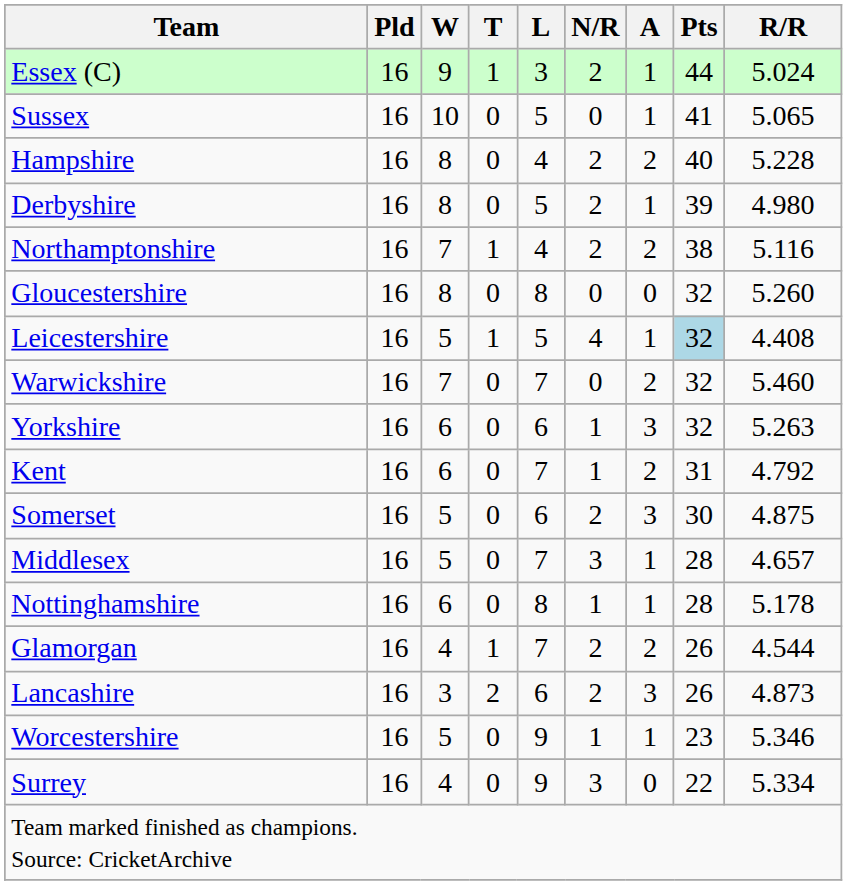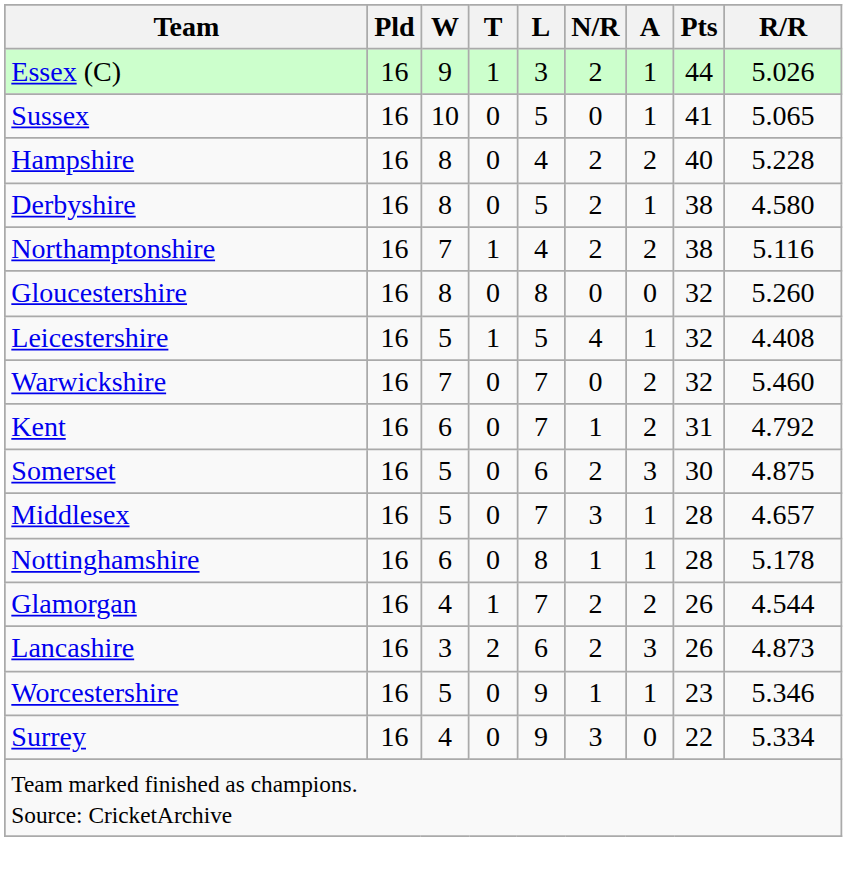Essex (C) | R/R: 5.024 -> 5.026
Derbyshire | Pts: 39 -> 38
Derbyshire | R/R: 4.980 -> 4.580
Leicestershire | Pts: lightblue background -> no background
- row: Yorkshire | 16 | 6 | 0 | 6 | 1 | 3 | 32 | 5.263
